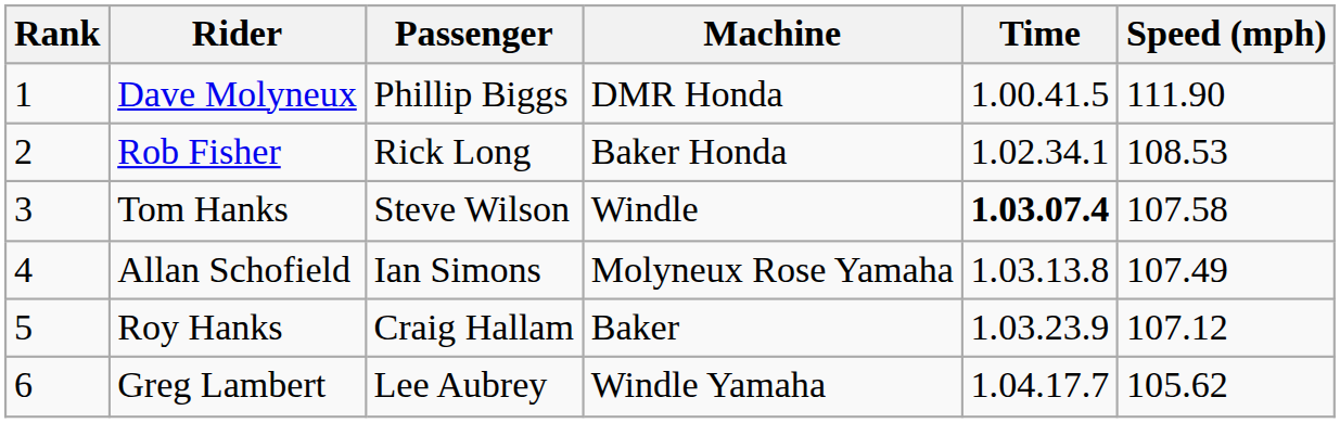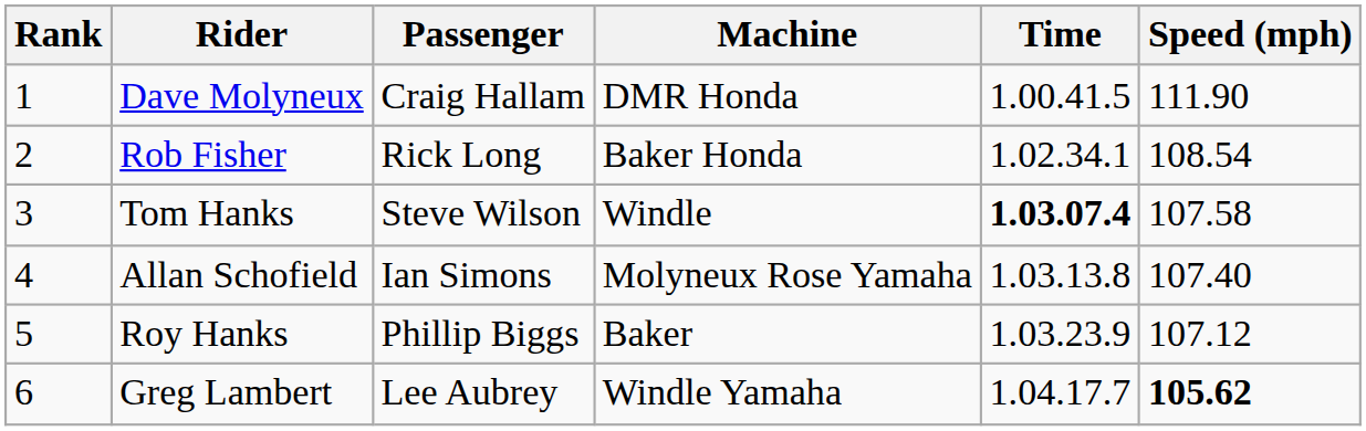Dave Molyneux | Passenger: Phillip Biggs -> Craig Hallam
Rob Fisher | Speed (mph): 108.53 -> 108.54
Allan Schofield | Speed (mph): 107.49 -> 107.40
Roy Hanks | Passenger: Craig Hallam -> Phillip Biggs
Greg Lambert | Speed (mph): normal -> bold
